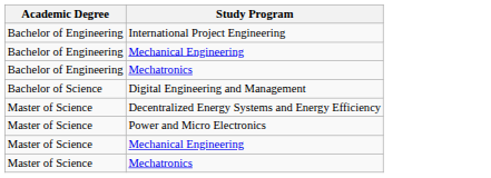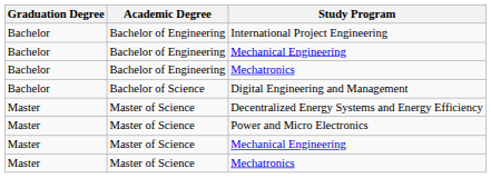+ column: Graduation Degree | Bachelor | Bachelor | Bachelor | Bachelor | Master | Master | Master | Master
